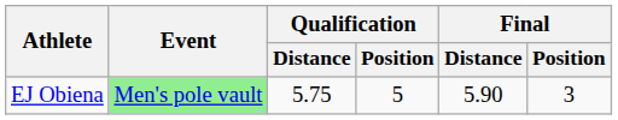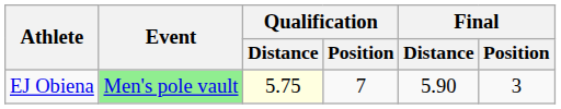EJ Obiena | Qualification / Distance: no background -> lightyellow background
EJ Obiena | Qualification / Position: 5 -> 7
